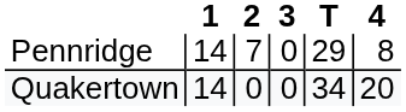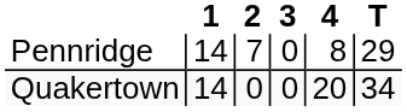columns swapped: 4 <-> T
